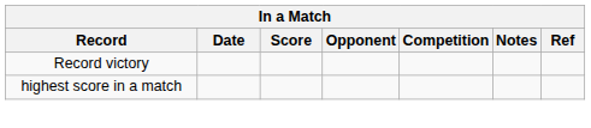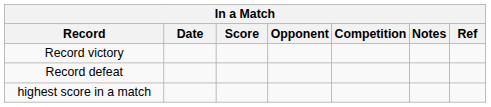+ row: Record defeat
